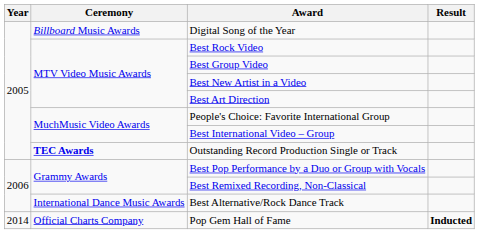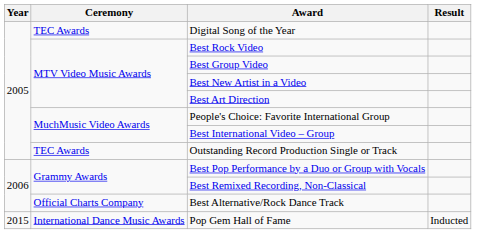Digital Song of the Year | Ceremony: Billboard Music Awards -> TEC Awards
Outstanding Record Production Single or Track | Ceremony: bold -> normal
Best Alternative/Rock Dance Track | Ceremony: International Dance Music Awards -> Official Charts Company
Pop Gem Hall of Fame | Year: 2014 -> 2015
Pop Gem Hall of Fame | Ceremony: Official Charts Company -> International Dance Music Awards
Pop Gem Hall of Fame | Result: bold -> normal
